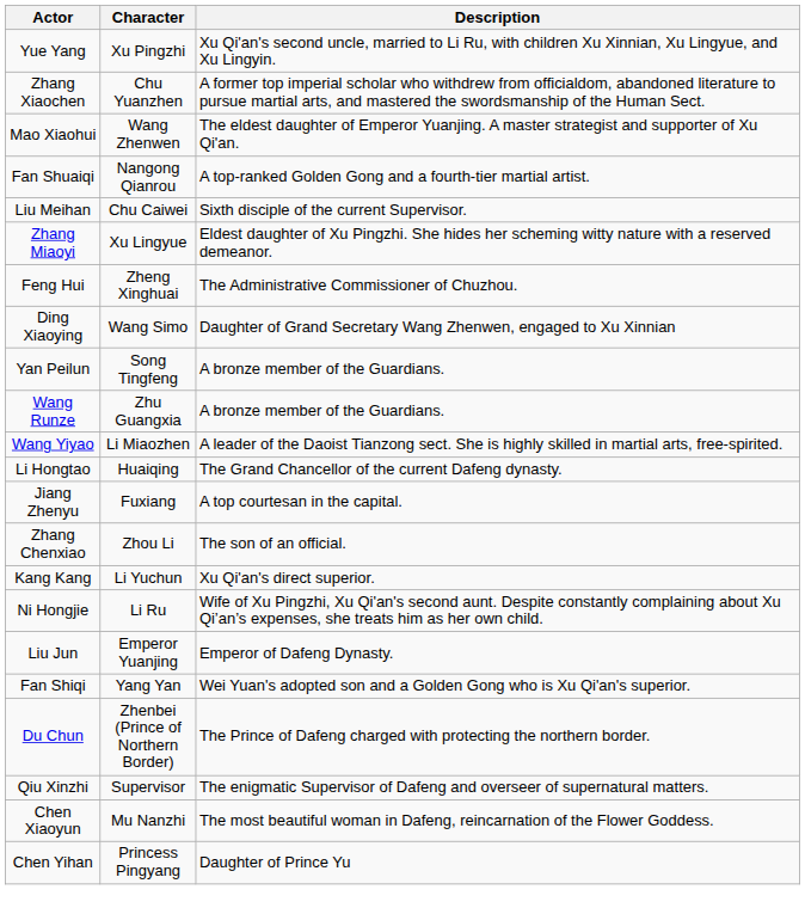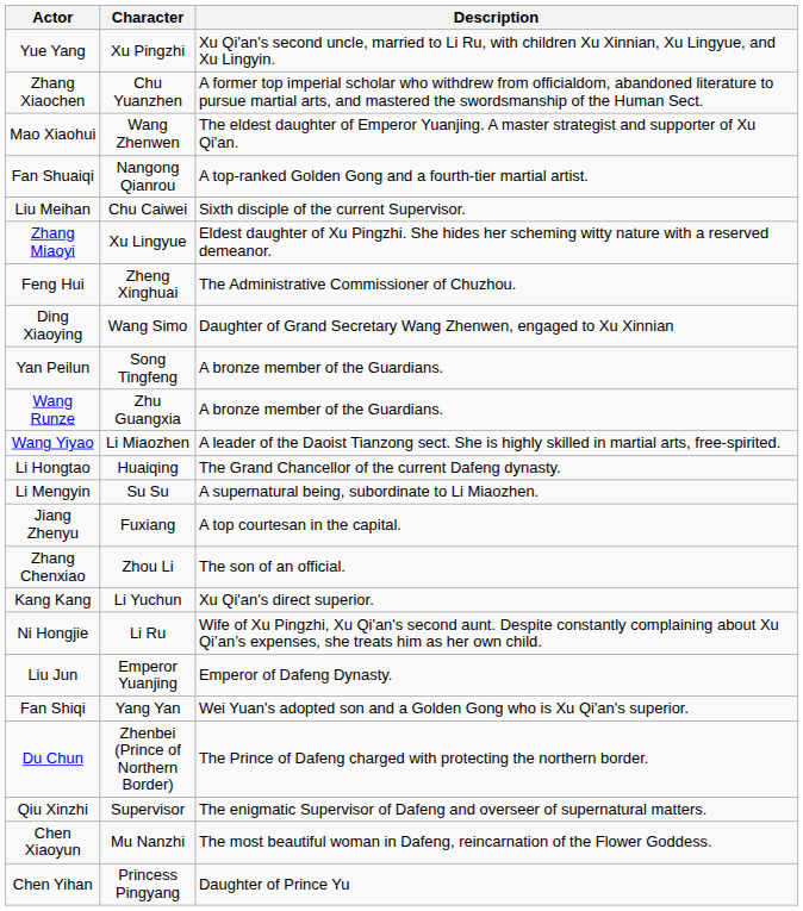+ row: Li Mengyin | Su Su | A supernatural being, subordinate to Li Miaozhen.
